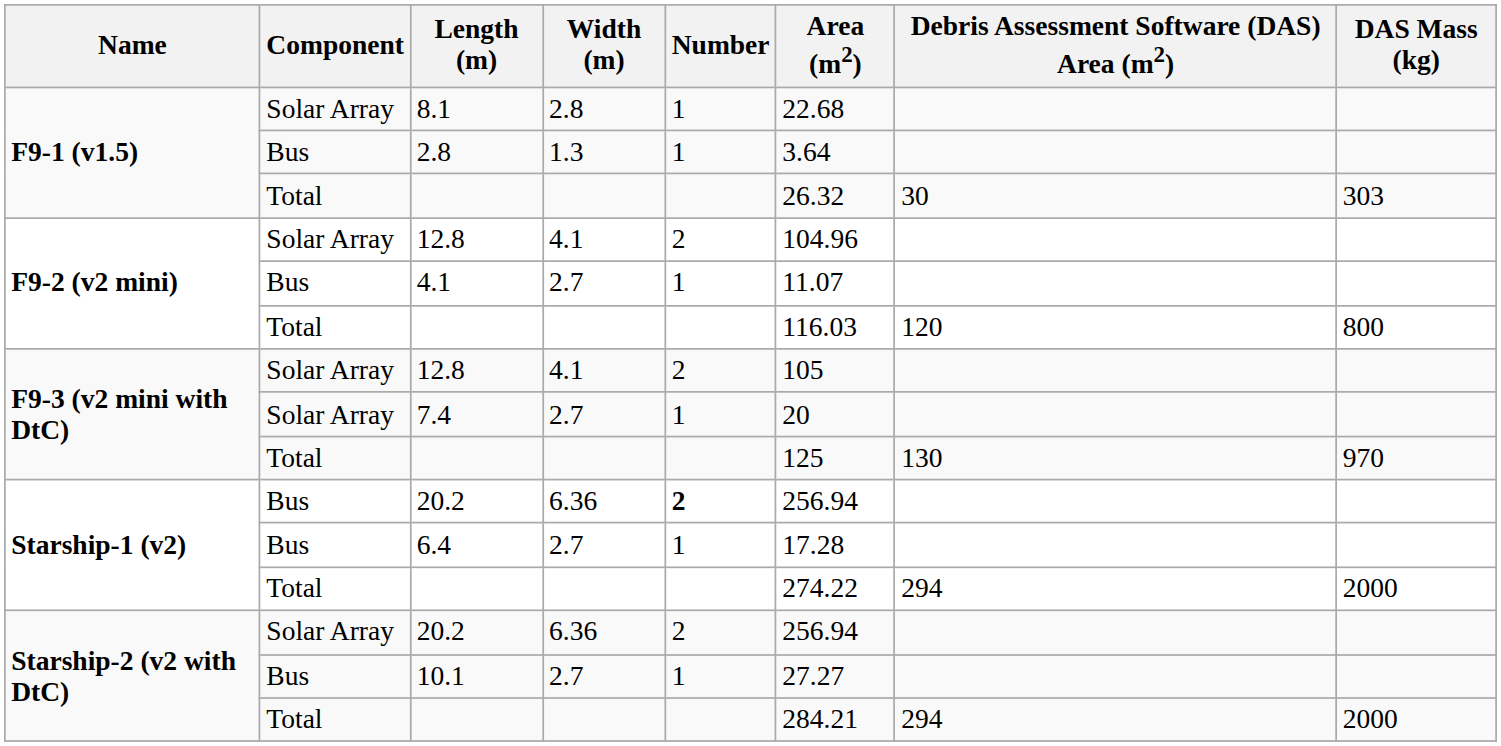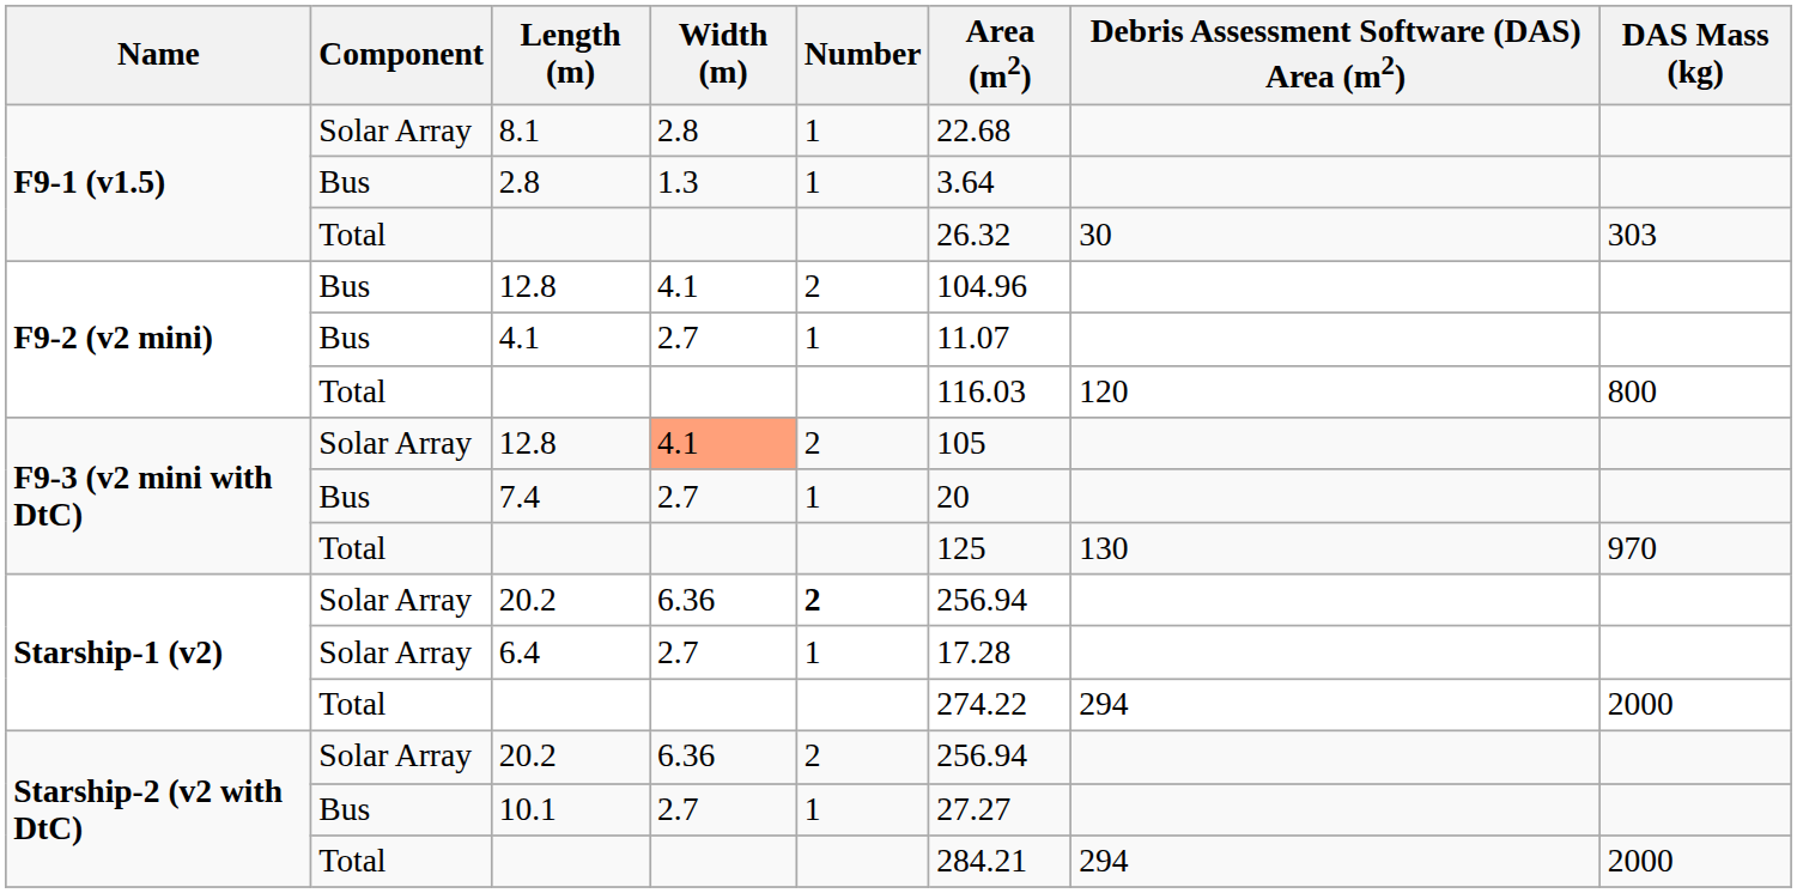F9-2 (v2 mini) / 12.8 | Component: Solar Array -> Bus
F9-3 (v2 mini with DtC) / 12.8 | Width (m): no background -> lightsalmon background
7.4 | Component: Solar Array -> Bus
Starship-1 (v2) / 20.2 | Component: Bus -> Solar Array
6.4 | Component: Bus -> Solar Array
